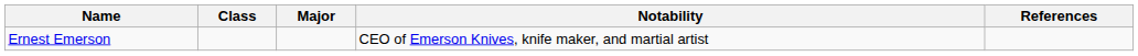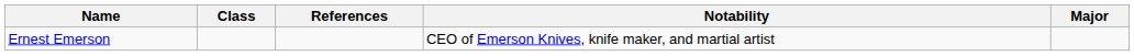columns swapped: Major <-> References
